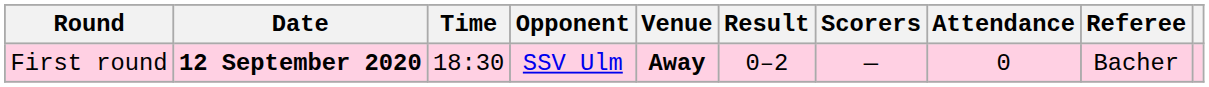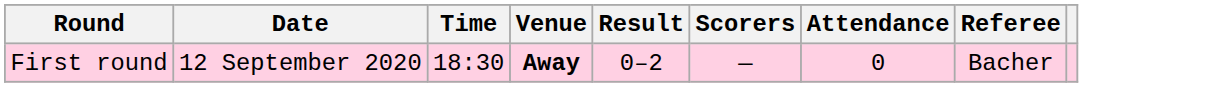- column: Opponent | SSV Ulm
First round | Date: bold -> normal
